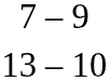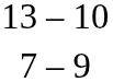rows swapped: 13 – 10 <-> 7 – 9
